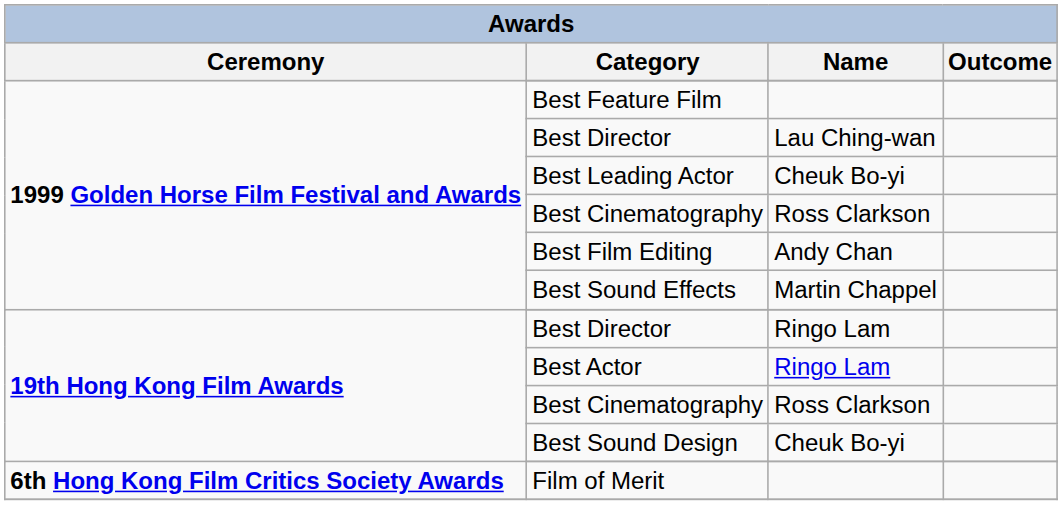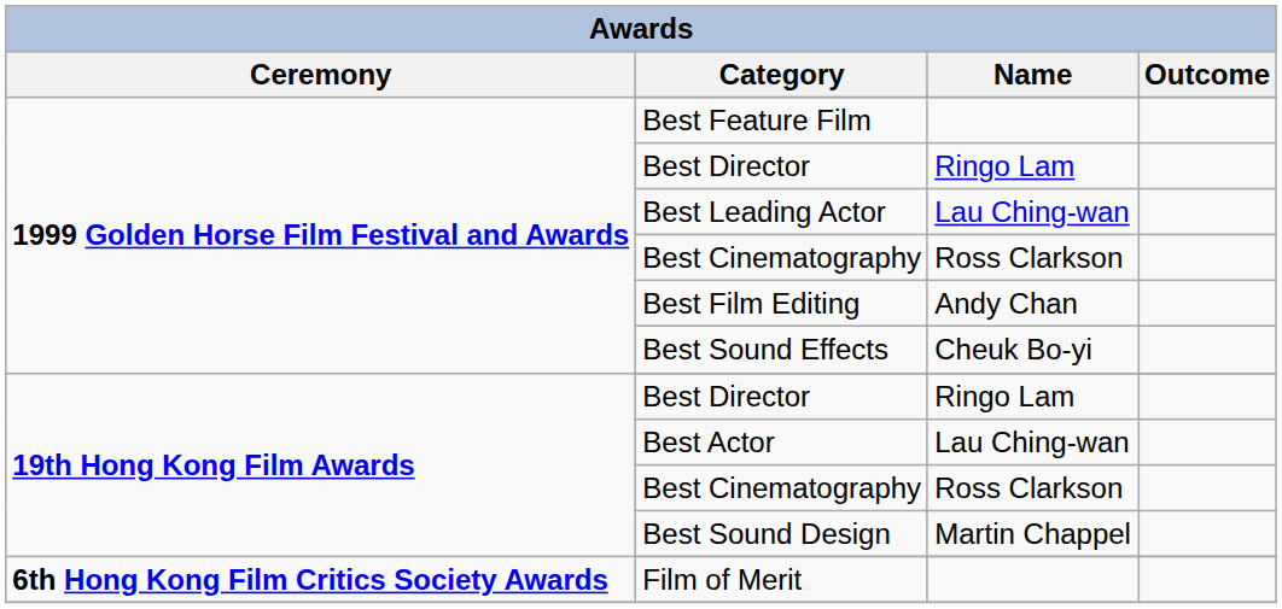1999 Golden Horse Film Festival and Awards / Best Director | Name: Lau Ching-wan -> Ringo Lam
Best Leading Actor | Name: Cheuk Bo-yi -> Lau Ching-wan
Best Sound Effects | Name: Martin Chappel -> Cheuk Bo-yi
Best Actor | Name: Ringo Lam -> Lau Ching-wan
Best Sound Design | Name: Cheuk Bo-yi -> Martin Chappel
